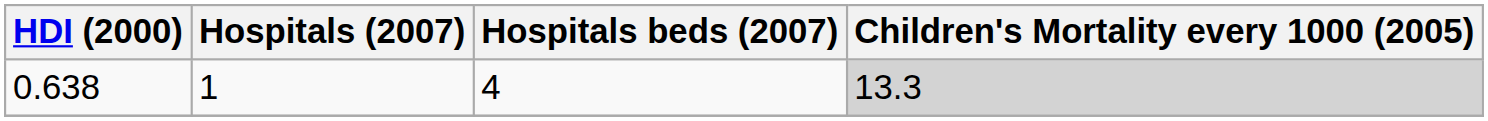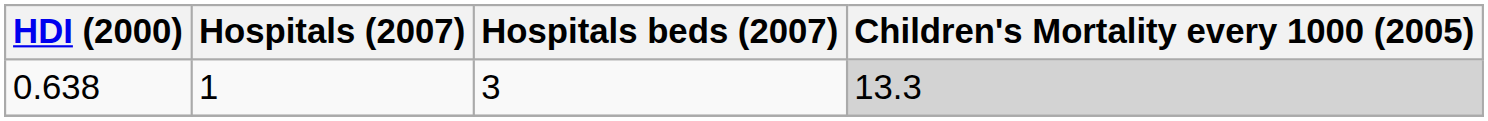0.638 | Hospitals beds (2007): 4 -> 3
